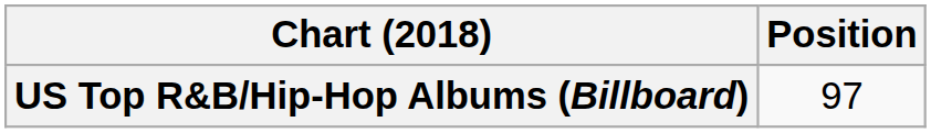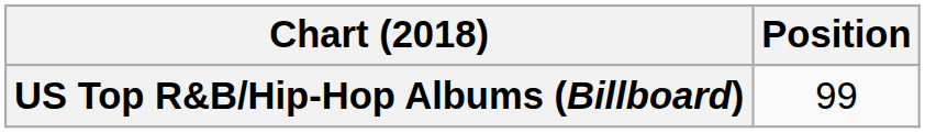US Top R&B/Hip-Hop Albums (Billboard) | Position: 97 -> 99
